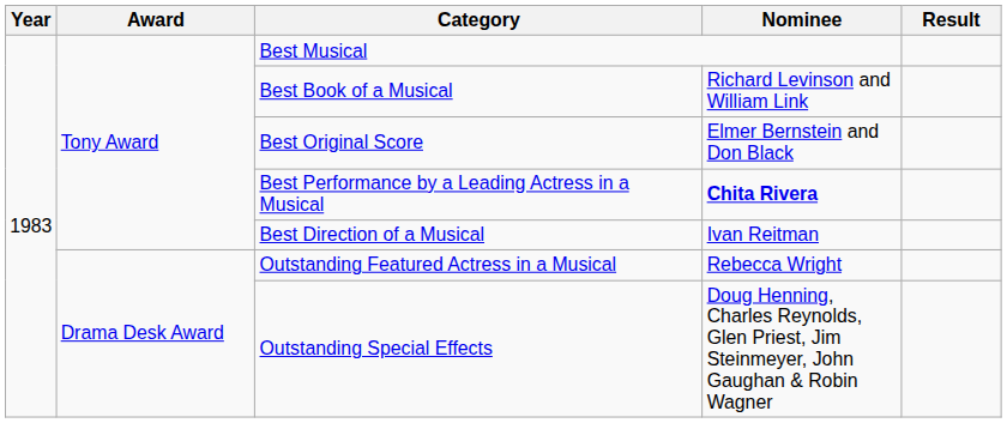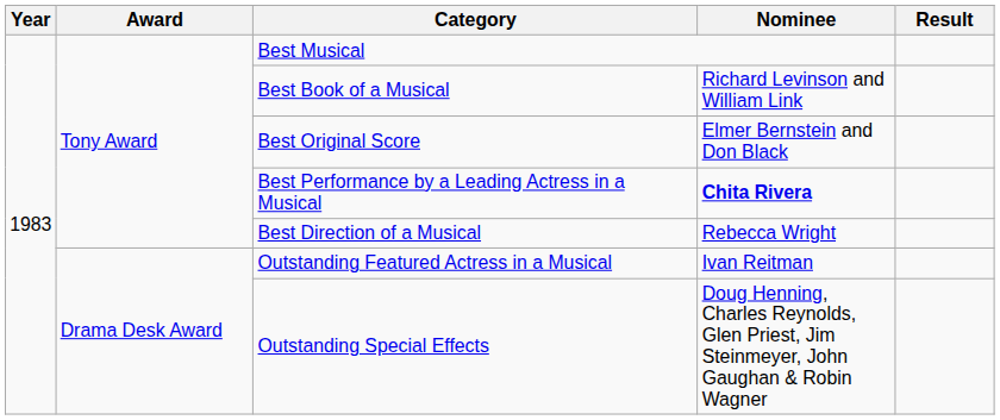Best Direction of a Musical | Nominee: Ivan Reitman -> Rebecca Wright
Outstanding Featured Actress in a Musical | Nominee: Rebecca Wright -> Ivan Reitman
